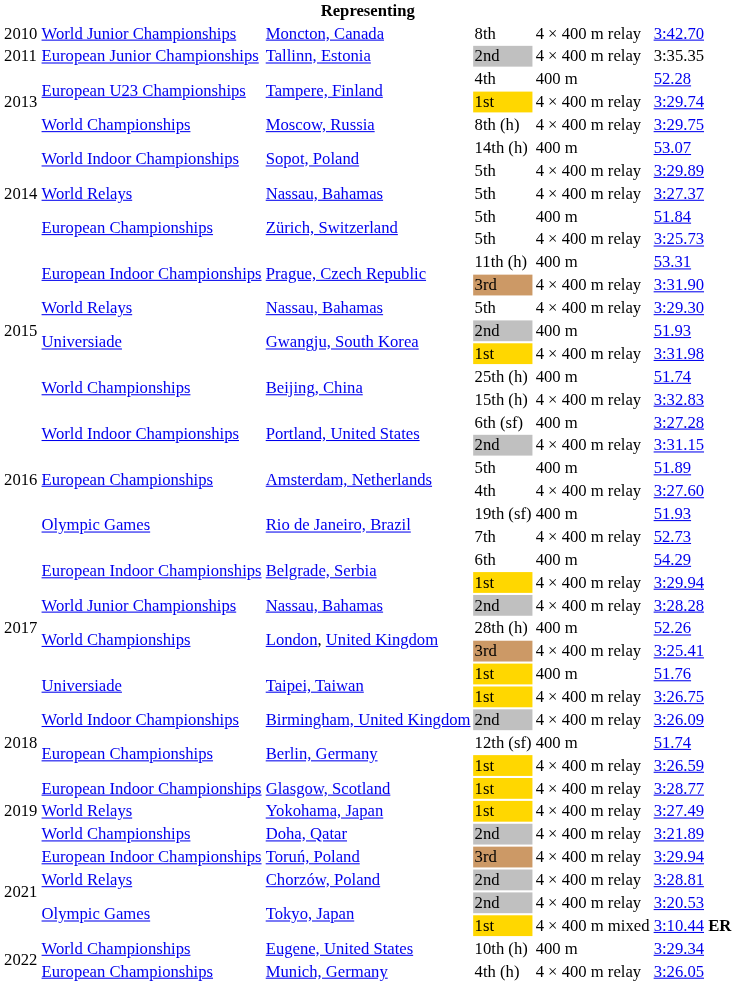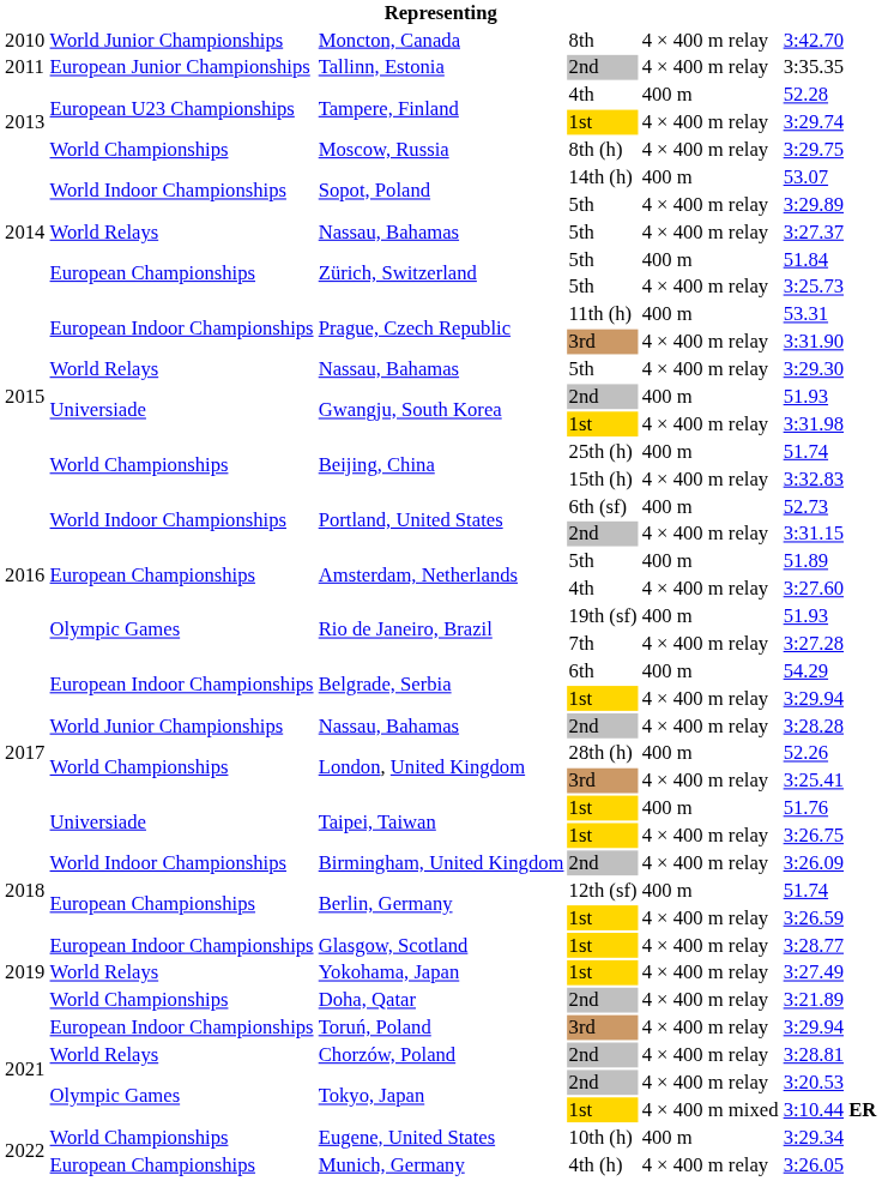Portland, United States / 6th (sf) | column 6: 3:27.28 -> 52.73
Rio de Janeiro, Brazil / 7th | column 6: 52.73 -> 3:27.28
